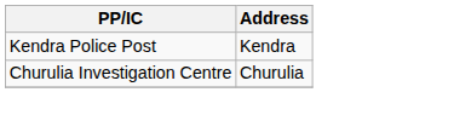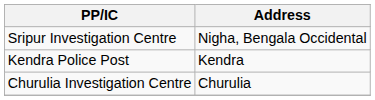+ row: Sripur Investigation Centre | Nigha, Bengala Occidental
